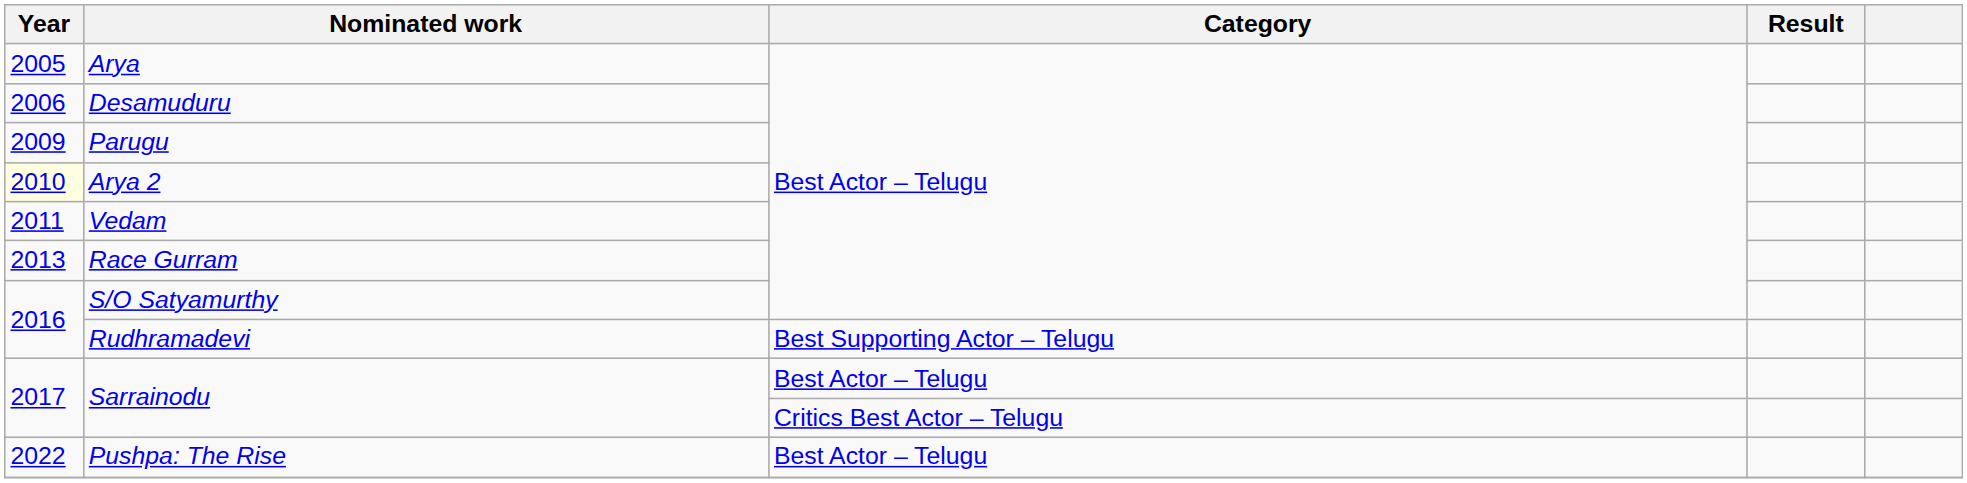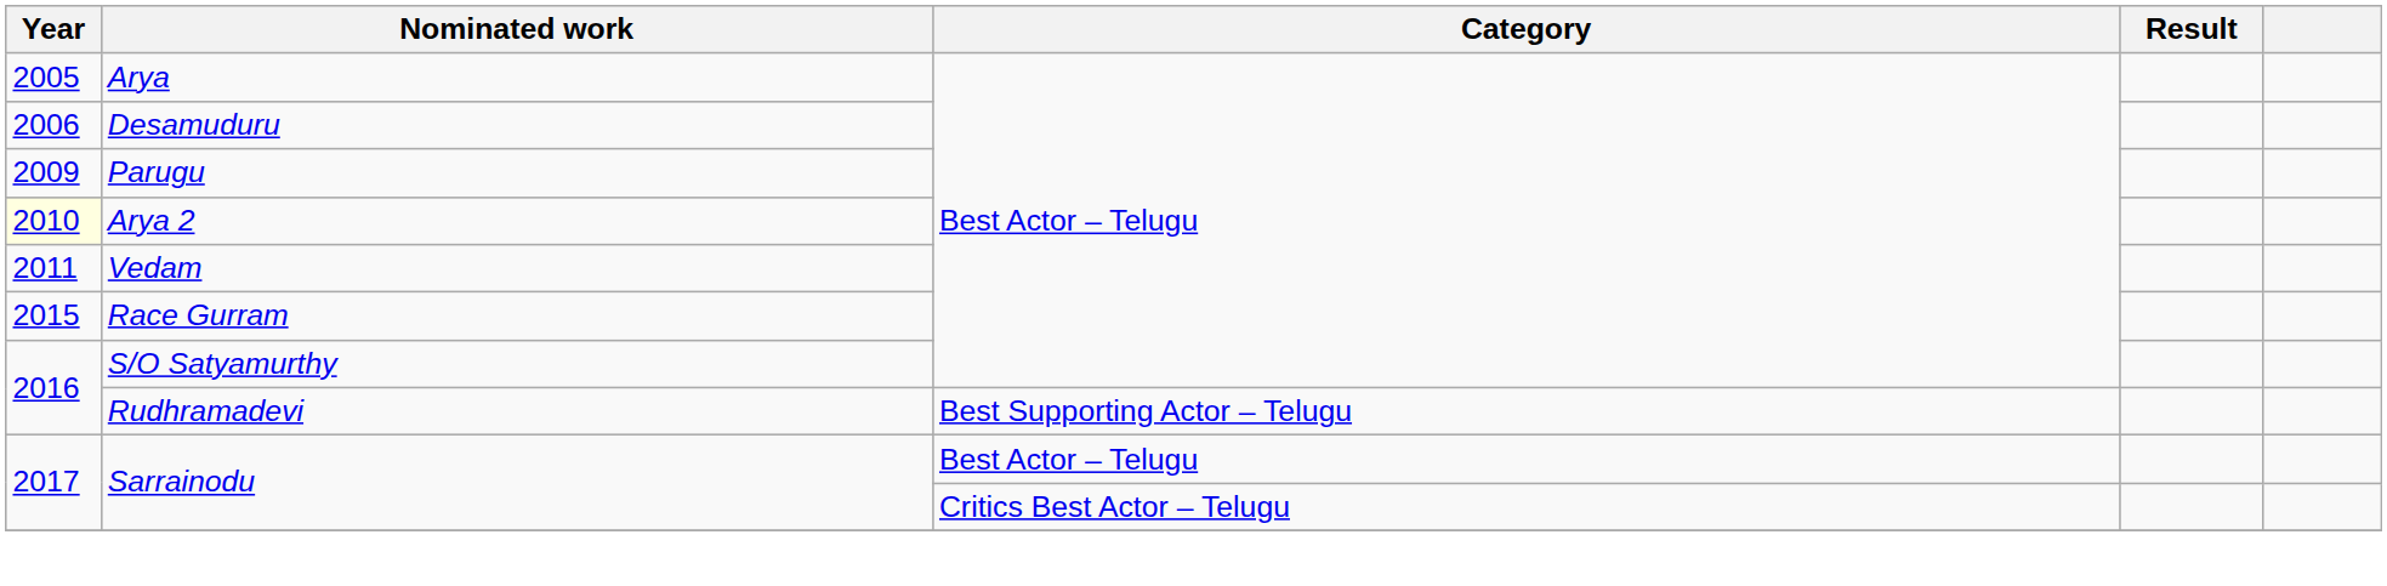Race Gurram | Year: 2013 -> 2015
- row: 2022 | Pushpa: The Rise | Best Actor – Telugu
